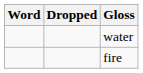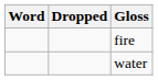rows swapped: fire <-> water
